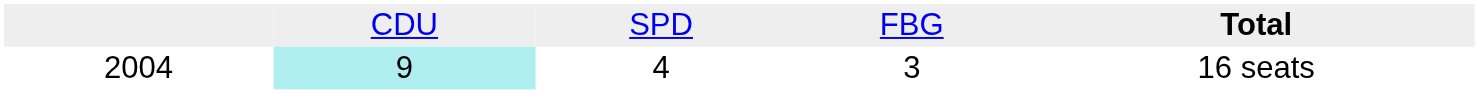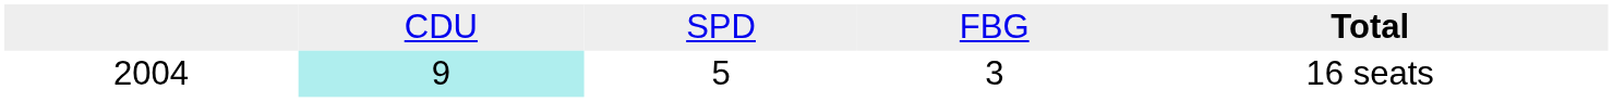2004 | column 3: 4 -> 5
